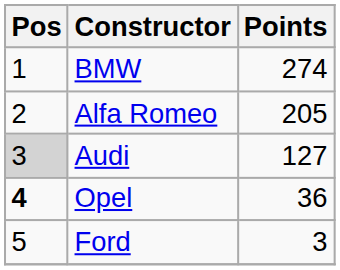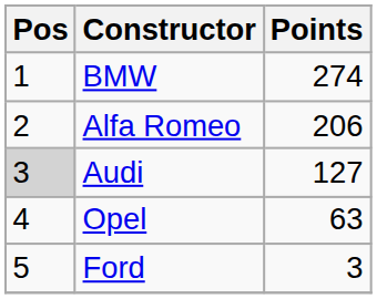Alfa Romeo | Points: 205 -> 206
Opel | Pos: bold -> normal
Opel | Points: 36 -> 63
